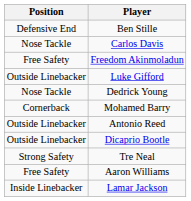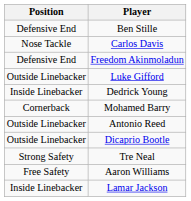Freedom Akinmoladun | Position: Free Safety -> Defensive End
Dedrick Young | Position: Nose Tackle -> Inside Linebacker
